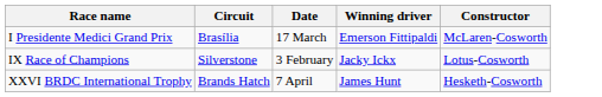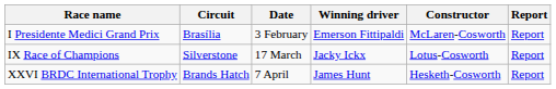+ column: Report | Report | Report | Report
I Presidente Medici Grand Prix | Date: 17 March -> 3 February
IX Race of Champions | Date: 3 February -> 17 March
